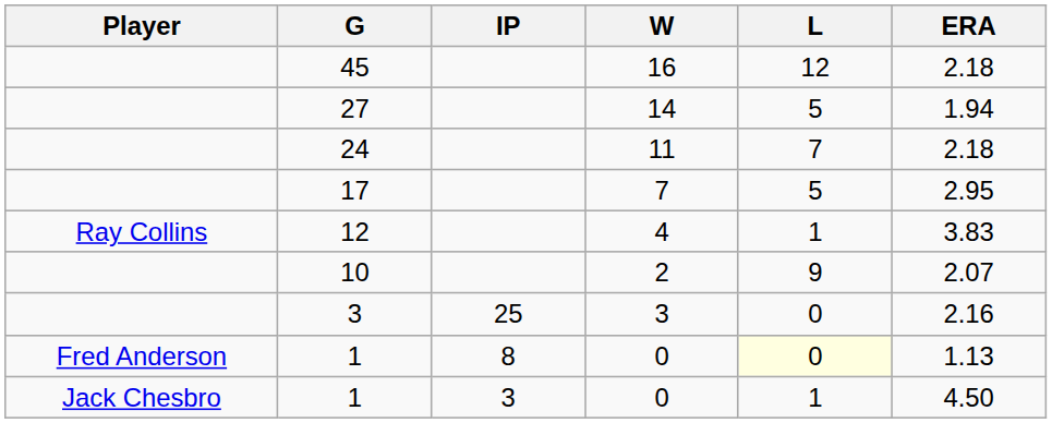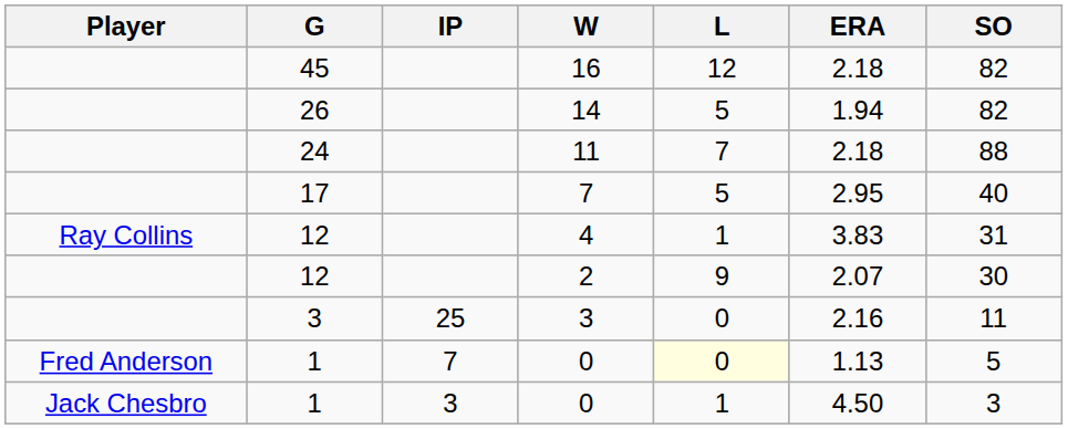+ column: SO | 82 | 82 | 88 | 40 | 31 | 30 | 11 | 5 | 3
14 | G: 27 -> 26
2 | G: 10 -> 12
Fred Anderson / 0 | IP: 8 -> 7
